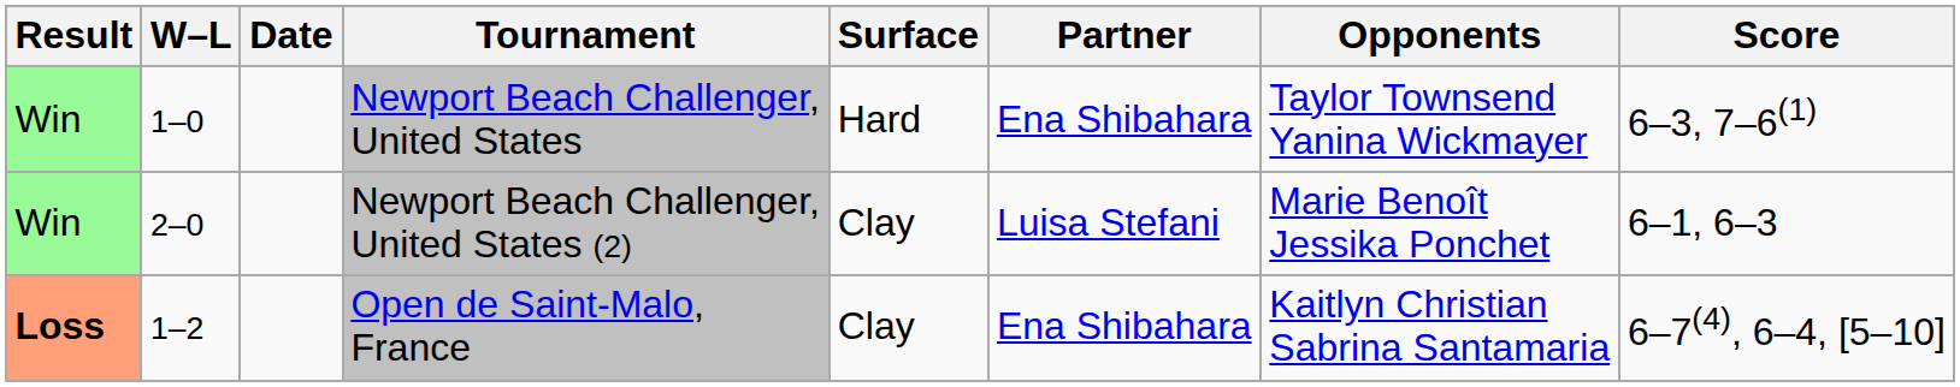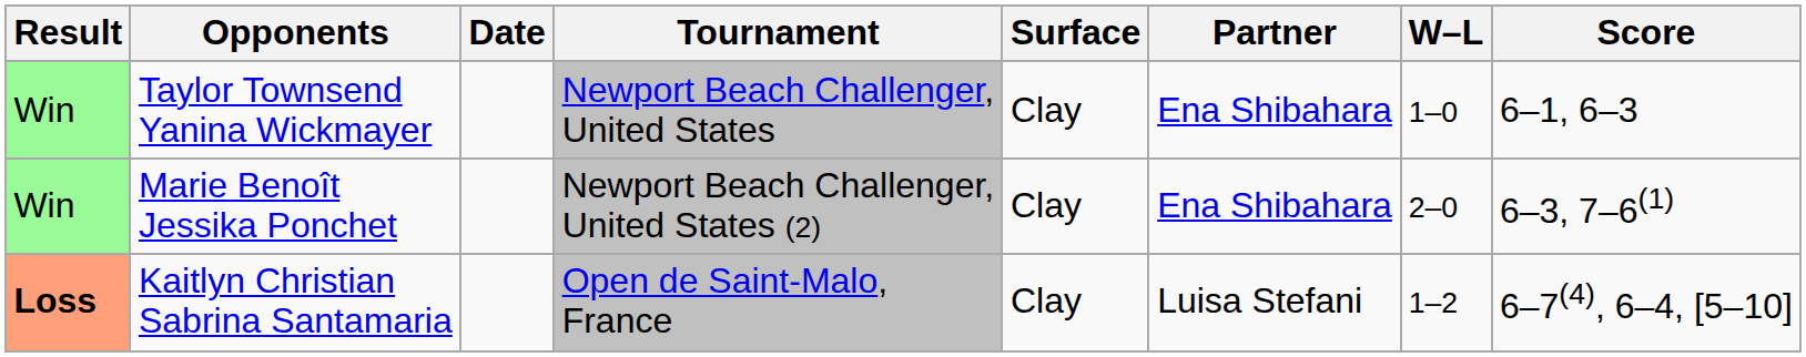columns swapped: W–L <-> Opponents
Newport Beach Challenger, United States | Surface: Hard -> Clay
Newport Beach Challenger, United States | Score: 6–3, 7–6(1) -> 6–1, 6–3
Newport Beach Challenger, United States (2) | Partner: Luisa Stefani -> Ena Shibahara
Newport Beach Challenger, United States (2) | Score: 6–1, 6–3 -> 6–3, 7–6(1)
Open de Saint-Malo, France | Partner: Ena Shibahara -> Luisa Stefani
